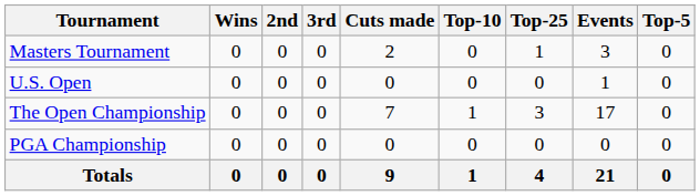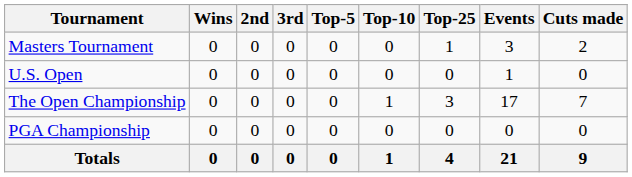columns swapped: Top-5 <-> Cuts made
